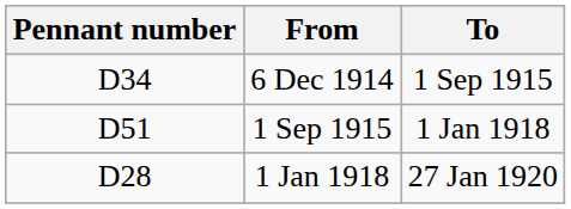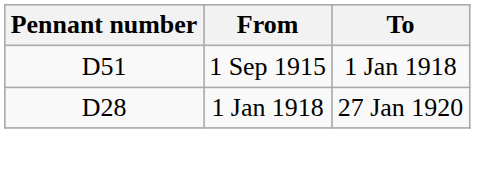- row: D34 | 6 Dec 1914 | 1 Sep 1915
